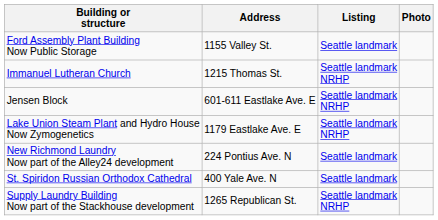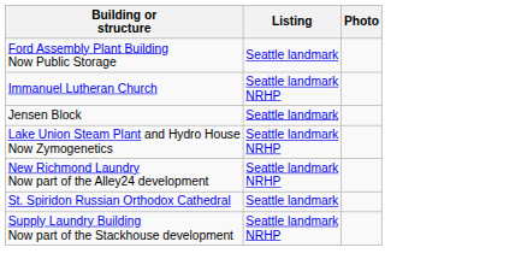- column: Address | 1155 Valley St. | 1215 Thomas St. | 601-611 Eastlake Ave. E | 1179 Eastlake Ave. E | 224 Pontius Ave. N | 400 Yale Ave. N | 1265 Republican St.
Jensen Block | Listing: Seattle landmark NRHP -> Seattle landmark
New Richmond Laundry Now part of the Alley24 development | Listing: Seattle landmark -> Seattle landmark NRHP
